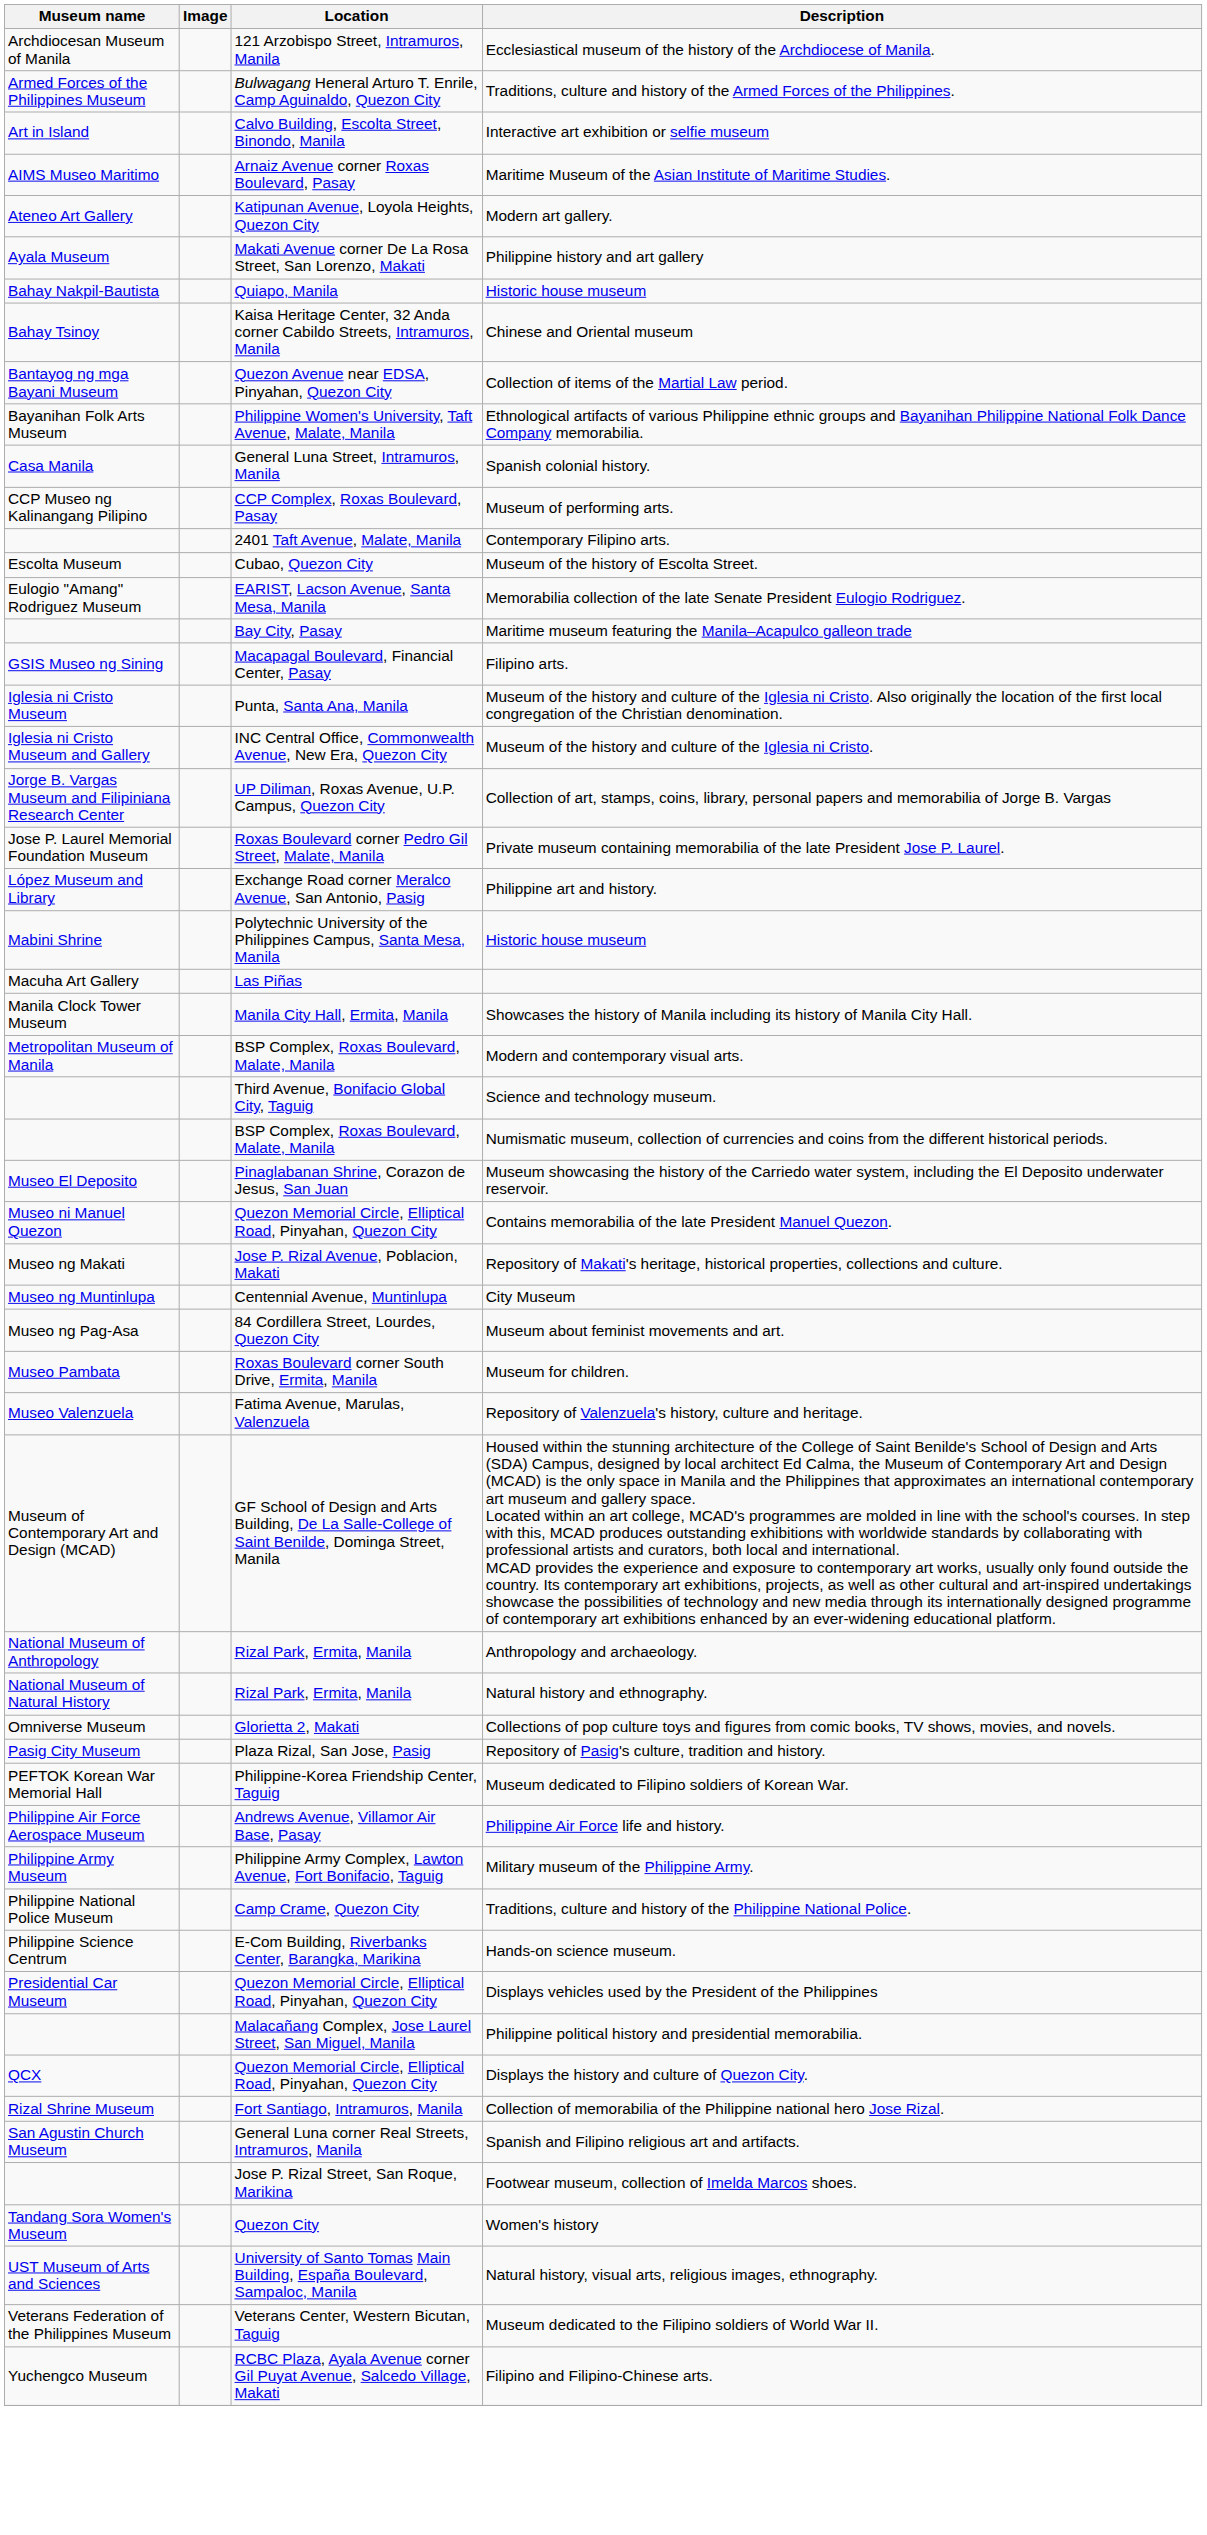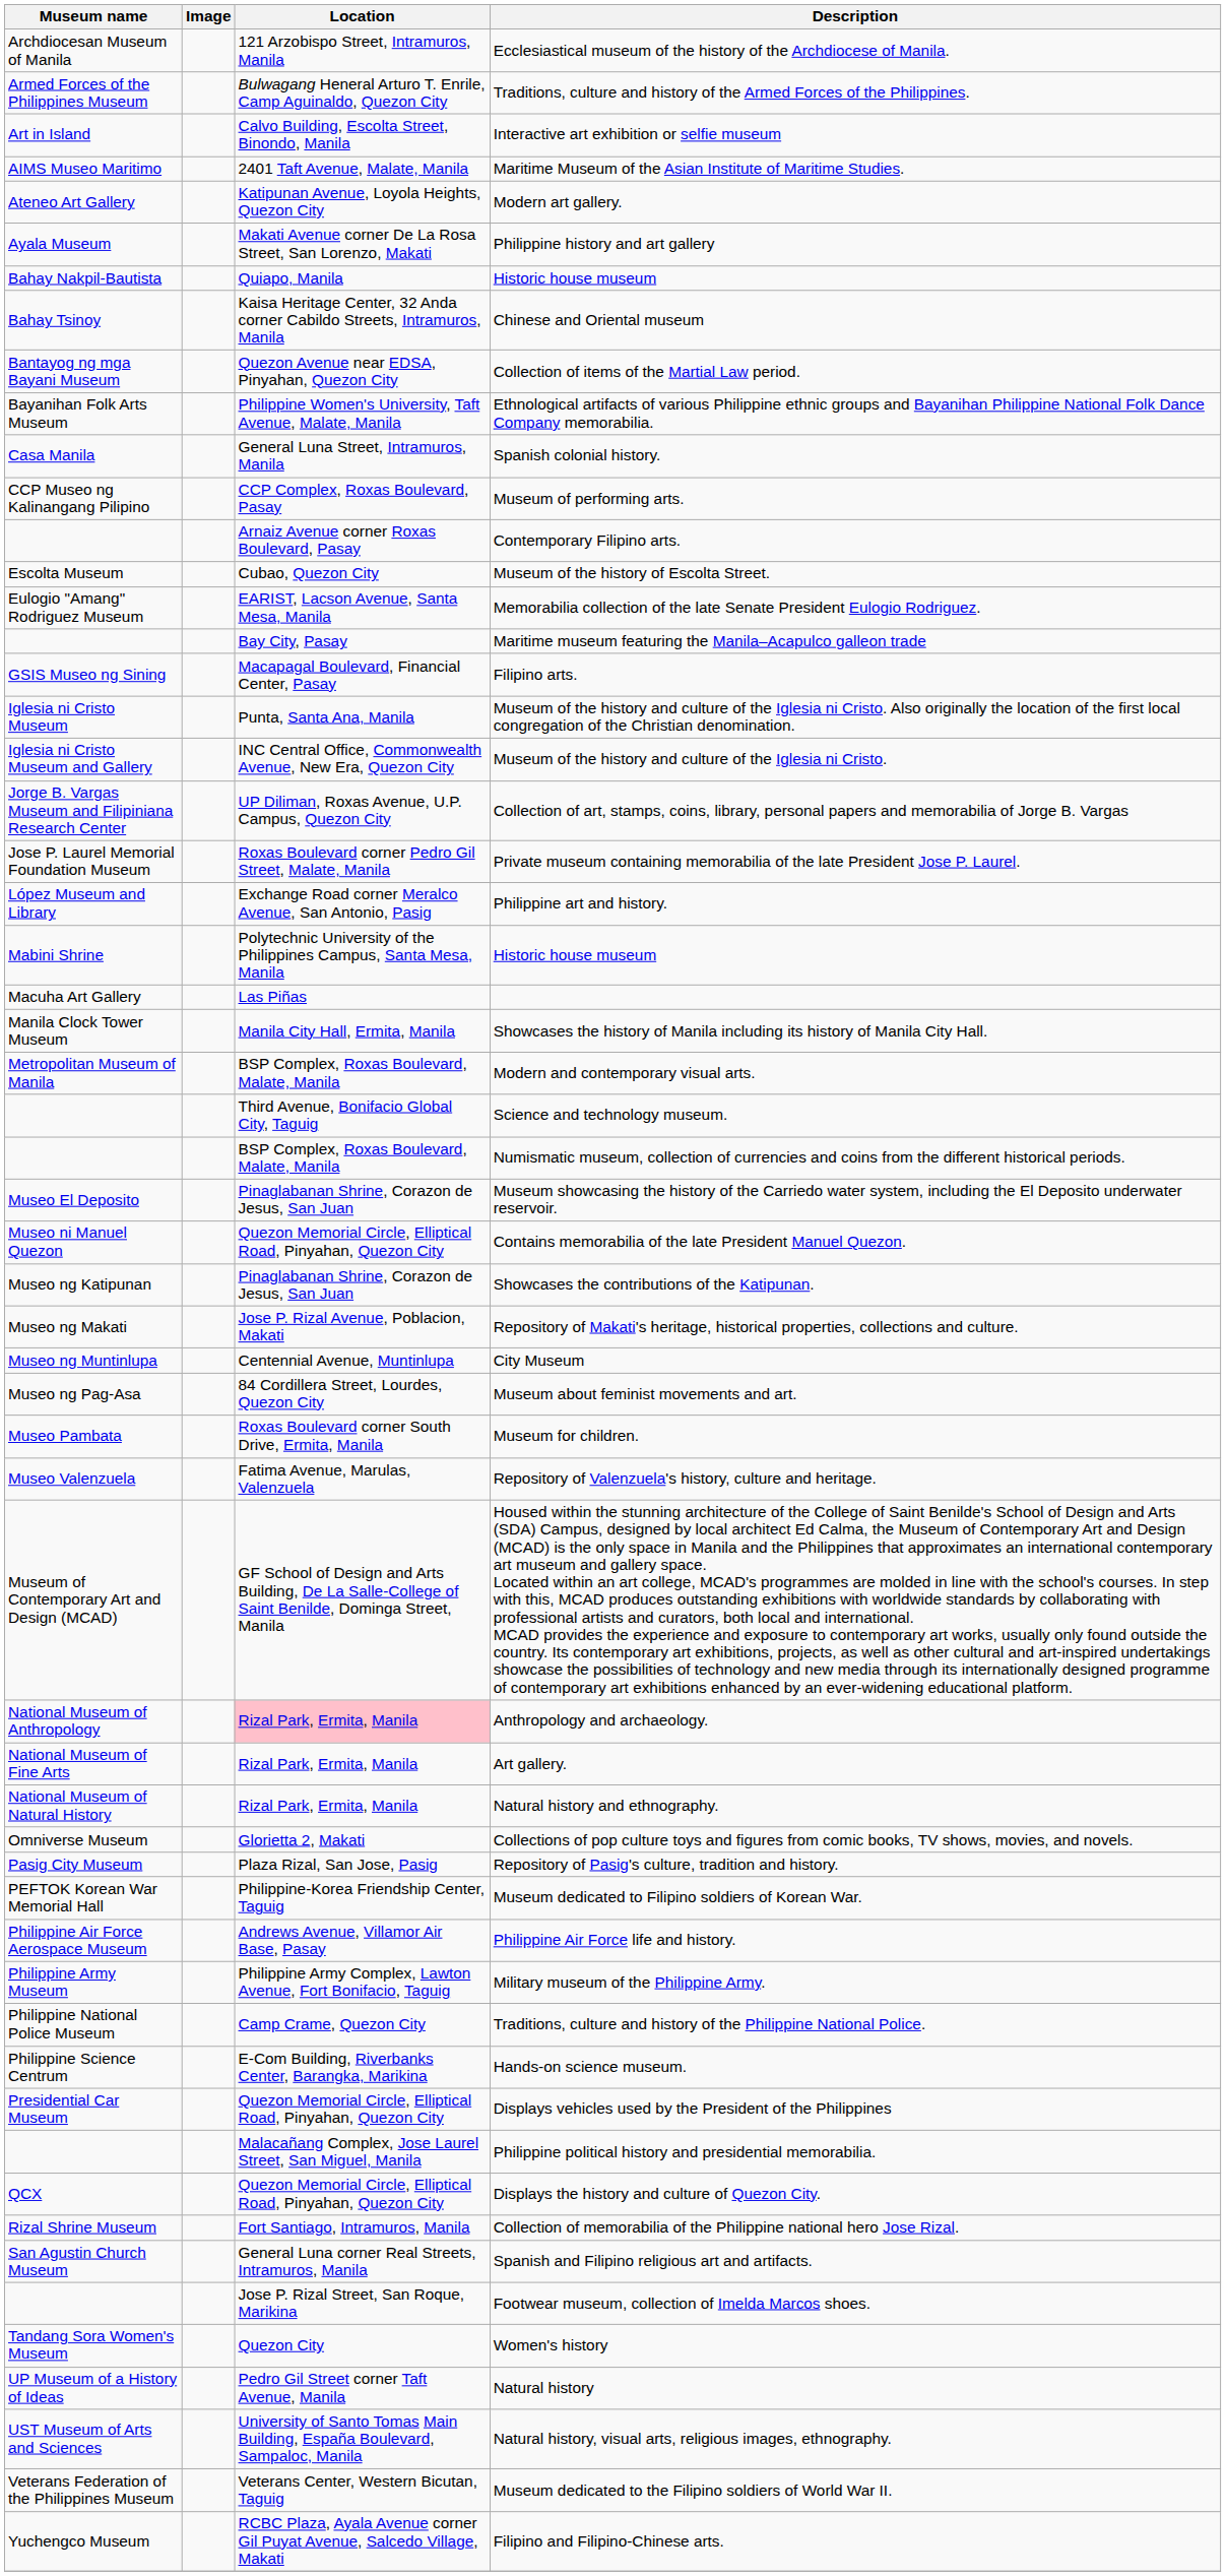Maritime Museum of the Asian Institute of Maritime Studies. | Location: Arnaiz Avenue corner Roxas Boulevard, Pasay -> 2401 Taft Avenue, Malate, Manila
Contemporary Filipino arts. | Location: 2401 Taft Avenue, Malate, Manila -> Arnaiz Avenue corner Roxas Boulevard, Pasay
+ row: Museo ng Katipunan | Pinaglabanan Shrine, Corazon de Jesus, San Juan | Showcases the contributions of the Katipunan.
Anthropology and archaeology. | Location: no background -> pink background
+ row: National Museum of Fine Arts | Rizal Park, Ermita, Manila | Art gallery.
+ row: UP Museum of a History of Ideas | Pedro Gil Street corner Taft Avenue, Manila | Natural history
